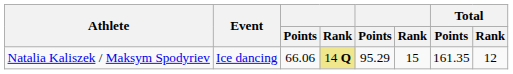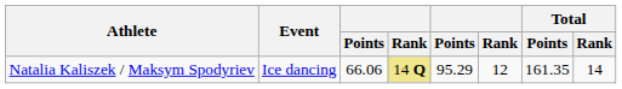Natalia Kaliszek / Maksym Spodyriev | column 6: 15 -> 12
Natalia Kaliszek / Maksym Spodyriev | Total / Rank: 12 -> 14
